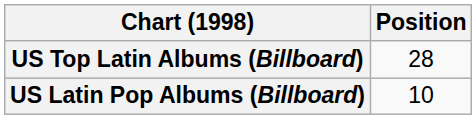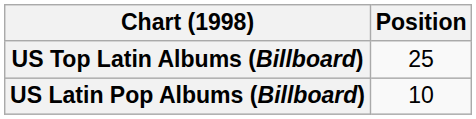US Top Latin Albums (Billboard) | Position: 28 -> 25
